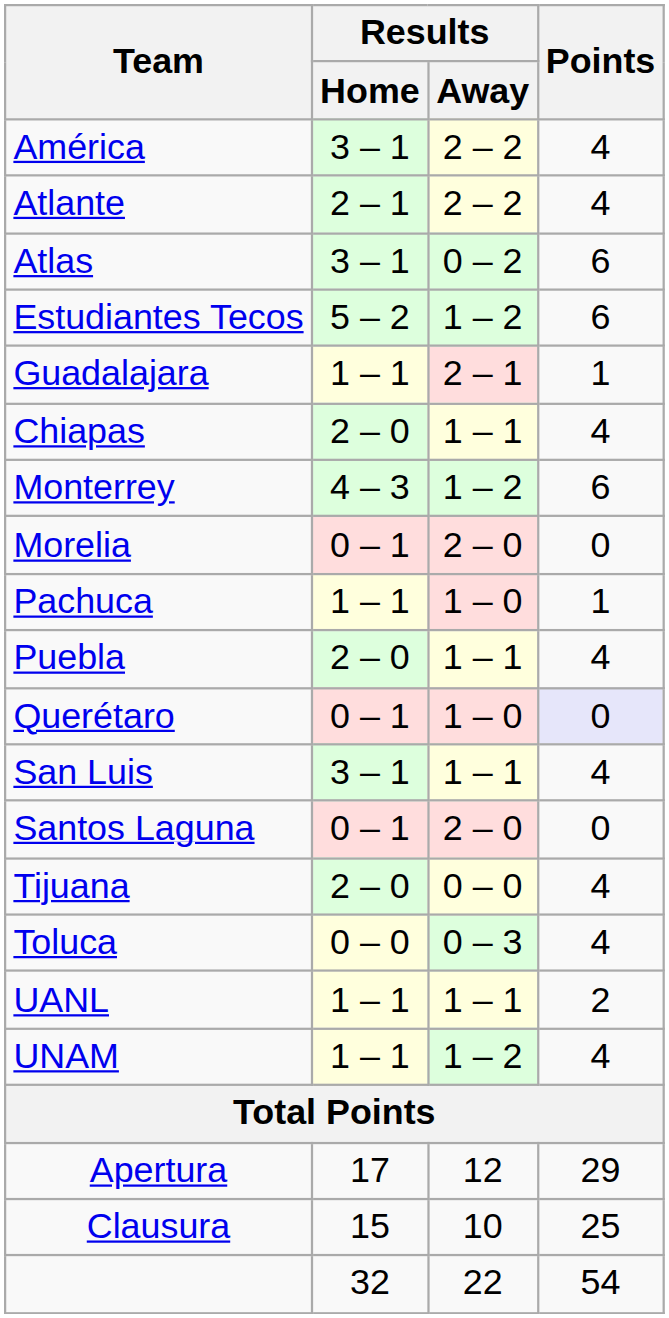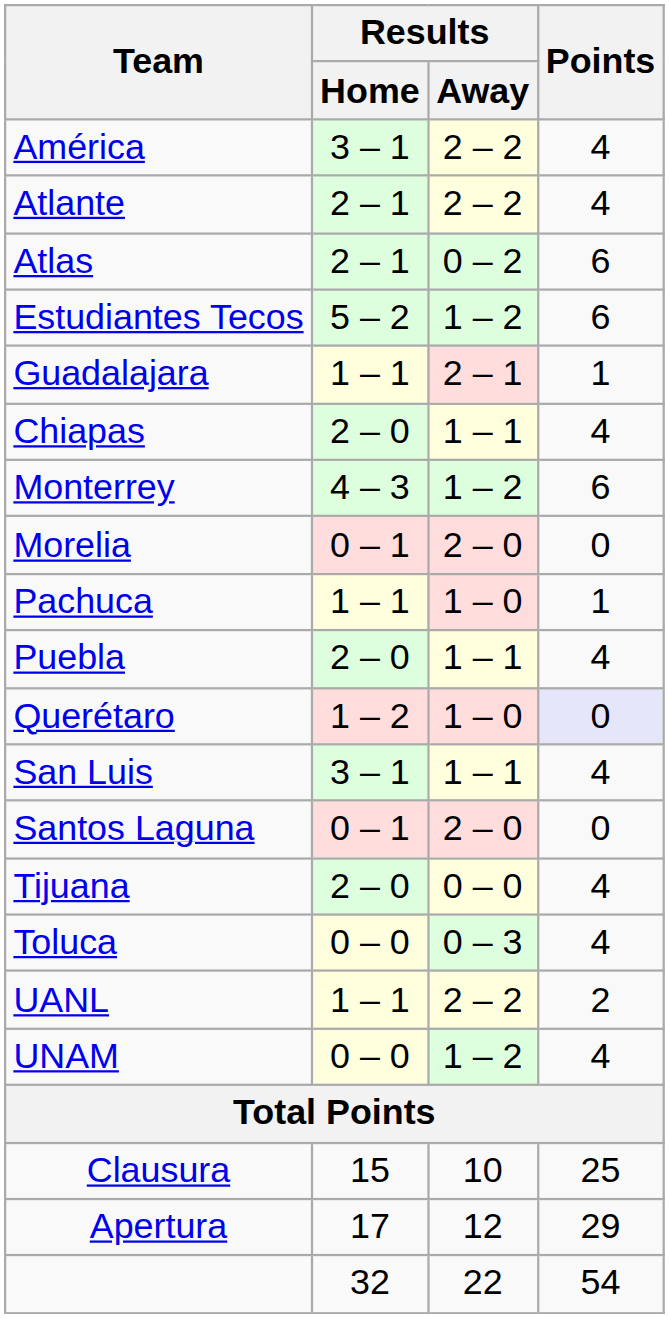Atlas | Results / Home: 3 – 1 -> 2 – 1
Querétaro | Results / Home: 0 – 1 -> 1 – 2
UANL | Results / Away: 1 – 1 -> 2 – 2
UNAM | Results / Home: 1 – 1 -> 0 – 0
rows swapped: Apertura <-> Clausura
